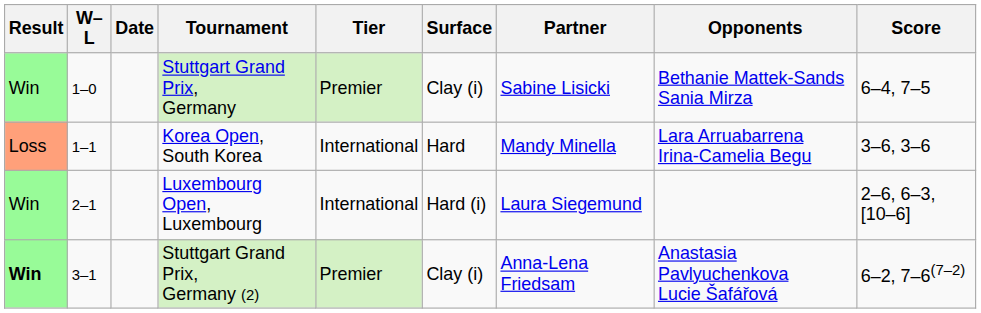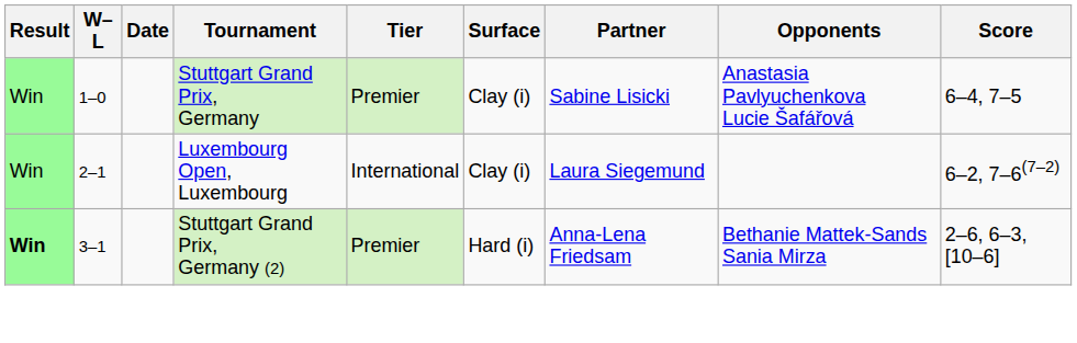Stuttgart Grand Prix, Germany | Opponents: Bethanie Mattek-Sands Sania Mirza -> Anastasia Pavlyuchenkova Lucie Šafářová
- row: Loss | 1–1 | Korea Open, South Korea | International | Hard | Mandy Minella | Lara Arruabarrena Irina-Camelia Begu | 3–6, 3–6
Luxembourg Open, Luxembourg | Surface: Hard (i) -> Clay (i)
Luxembourg Open, Luxembourg | Score: 2–6, 6–3, [10–6] -> 6–2, 7–6(7–2)
Stuttgart Grand Prix, Germany (2) | Surface: Clay (i) -> Hard (i)
Stuttgart Grand Prix, Germany (2) | Opponents: Anastasia Pavlyuchenkova Lucie Šafářová -> Bethanie Mattek-Sands Sania Mirza
Stuttgart Grand Prix, Germany (2) | Score: 6–2, 7–6(7–2) -> 2–6, 6–3, [10–6]
